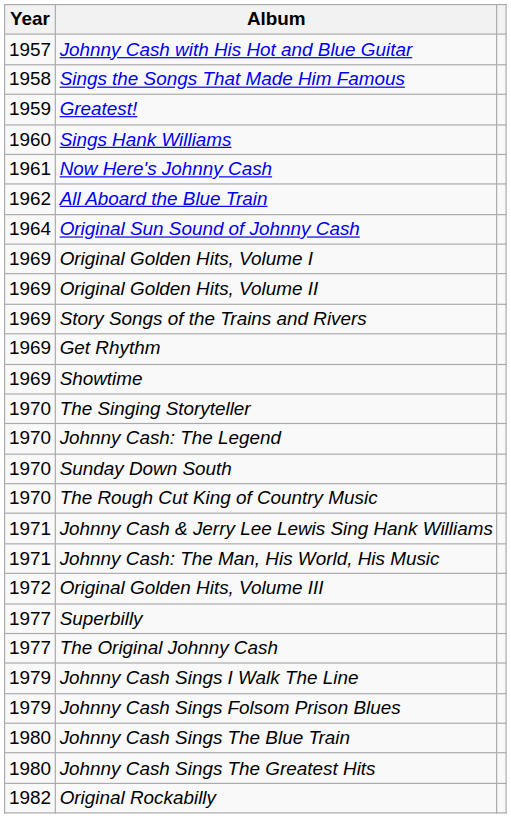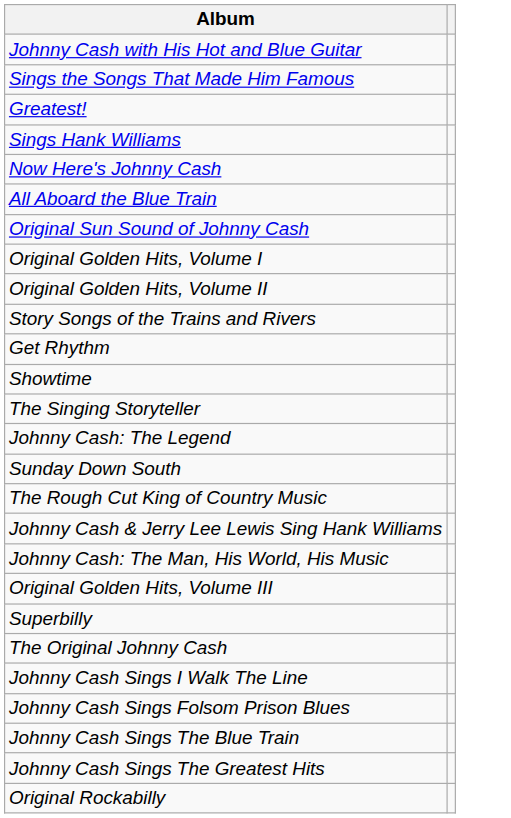- column: Year | 1957 | 1958 | 1959 | 1960 | 1961 | 1962 | 1964 | 1969 | 1969 | 1969 | 1969 | 1969 | 1970 | 1970 | 1970 | 1970 | 1971 | 1971 | 1972 | 1977 | 1977 | 1979 | 1979 | 1980 | 1980 | 1982
